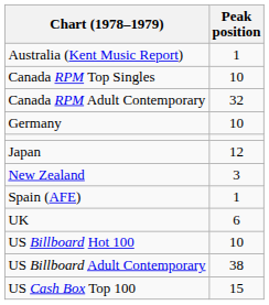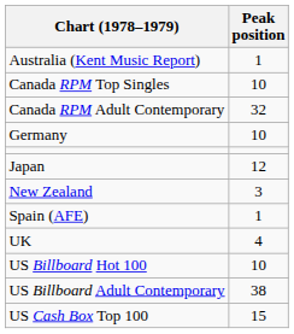UK | Peak position: 6 -> 4
